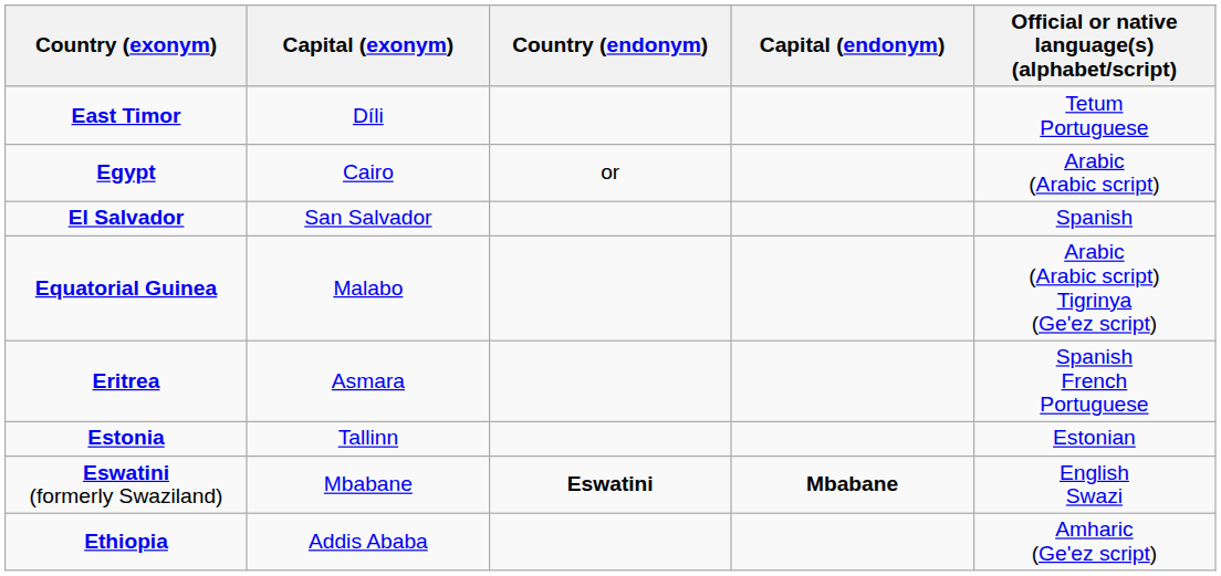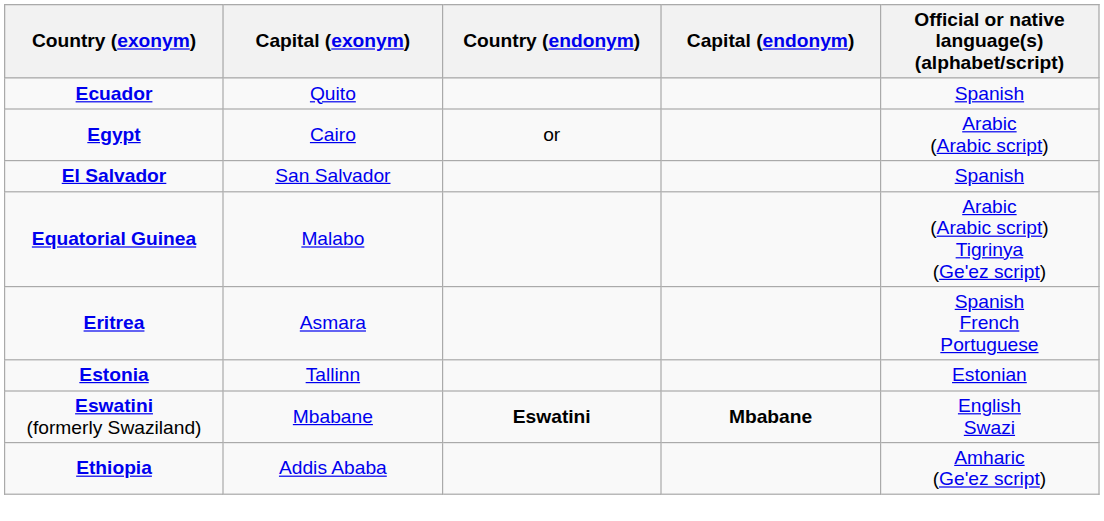- row: East Timor | Díli | Tetum Portuguese
+ row: Ecuador | Quito | Spanish
